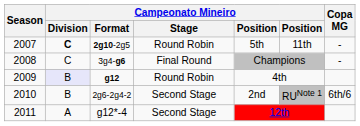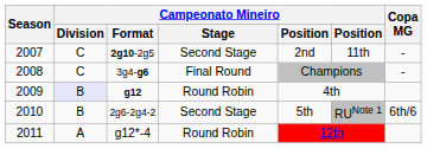2g10-2g5 | Campeonato Mineiro / Division: bold -> normal
2g10-2g5 | Campeonato Mineiro / Stage: Round Robin -> Second Stage
2g10-2g5 | column 5: 5th -> 2nd
2g6-2g4-2 | column 5: 2nd -> 5th
g12*-4 | Campeonato Mineiro / Stage: Second Stage -> Round Robin
